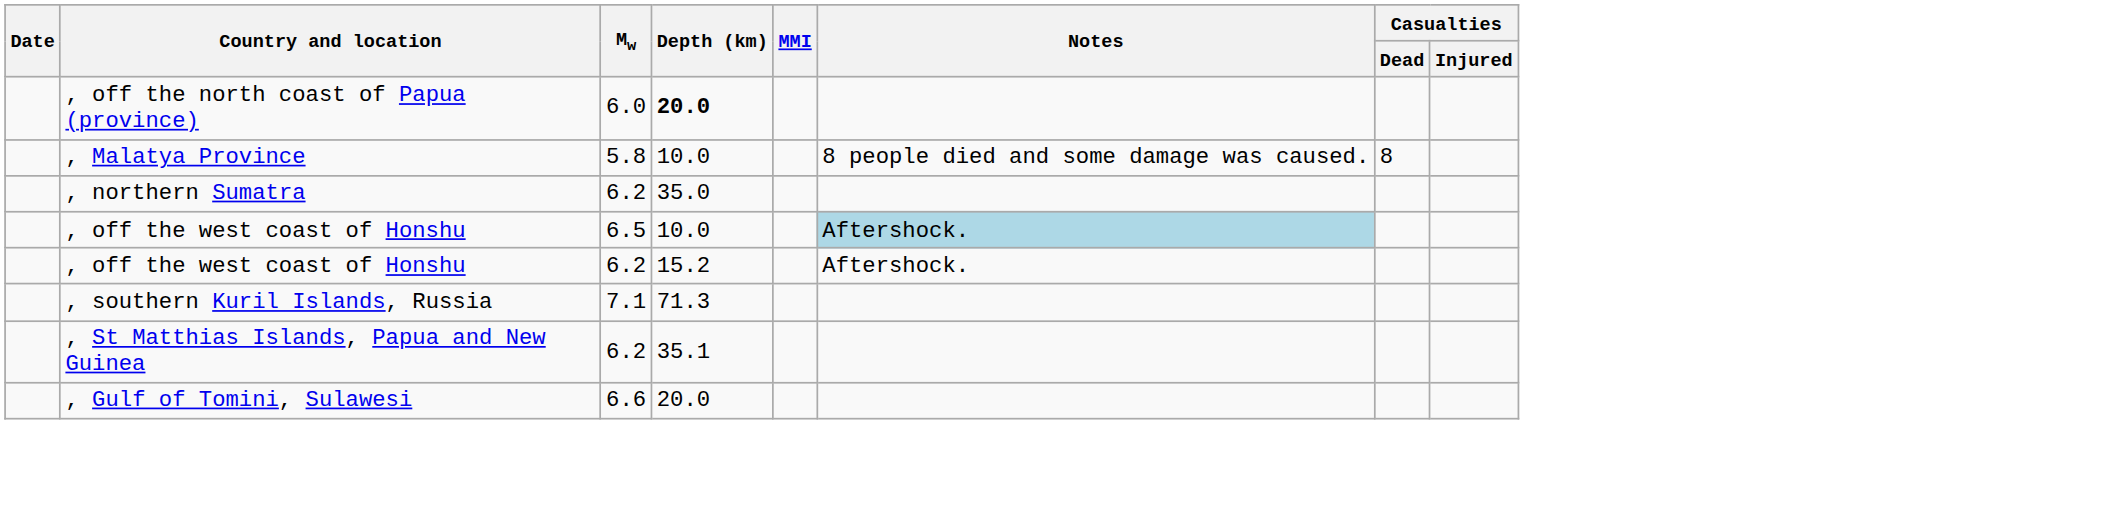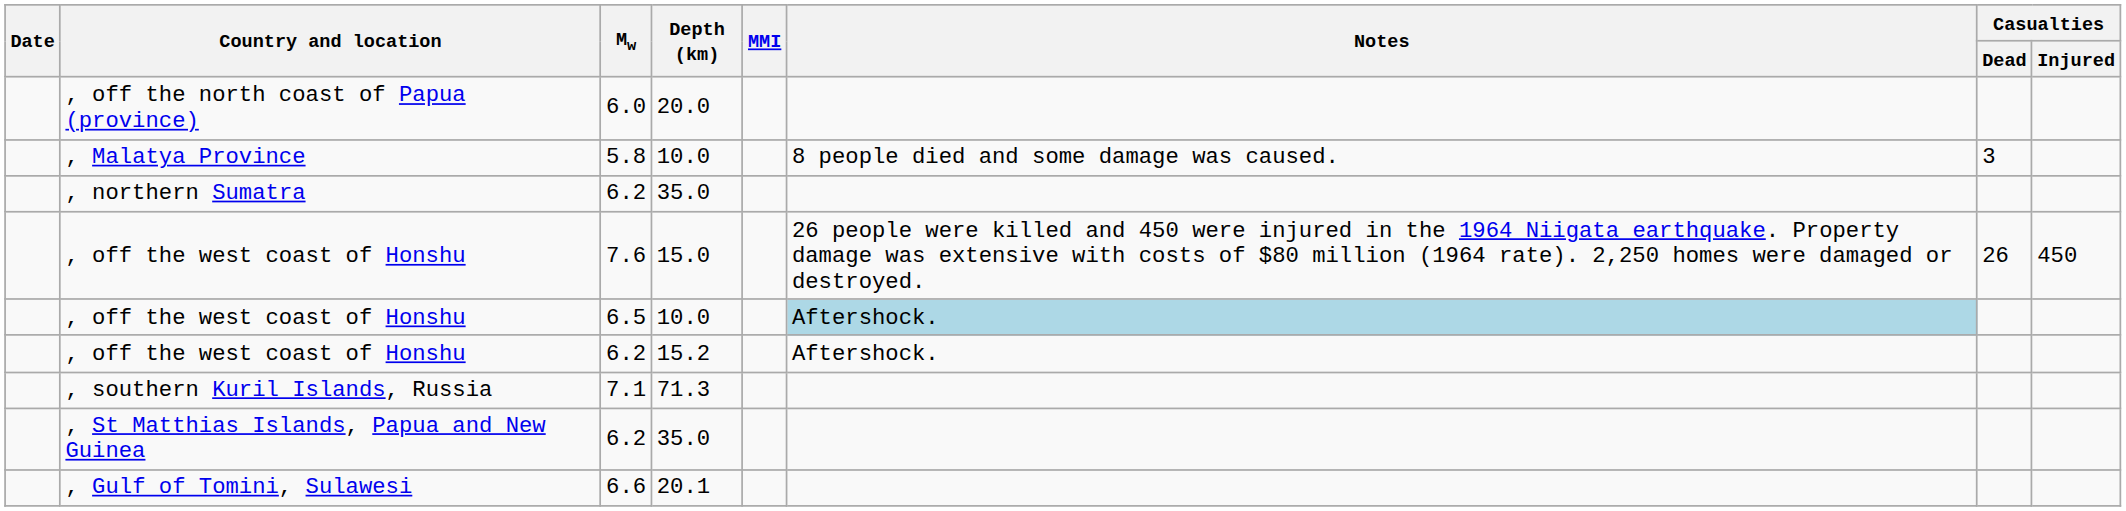, off the north coast of Papua (province) | Depth (km): bold -> normal
, Malatya Province | Casualties / Dead: 8 -> 3
+ row: , off the west coast of Honshu | 7.6 | 15.0 | 26 people were killed and 450 were injured in the 1964 Niigata earthquake. Property damage was extensive with costs of $80 million (1964 rate). 2,250 homes were damaged or destroyed. | 26 | 450
, St Matthias Islands, Papua and New Guinea | Depth (km): 35.1 -> 35.0
, Gulf of Tomini, Sulawesi | Depth (km): 20.0 -> 20.1
